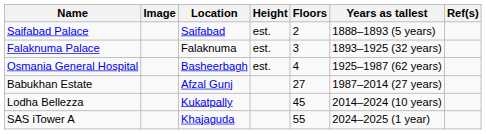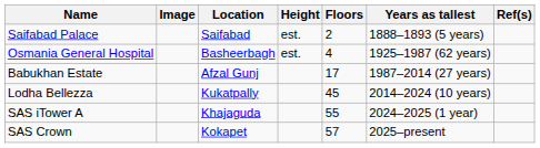- row: Falaknuma Palace | Falaknuma | est. | 3 | 1893–1925 (32 years)
Babukhan Estate | Floors: 27 -> 17
+ row: SAS Crown | Kokapet | 57 | 2025–present
